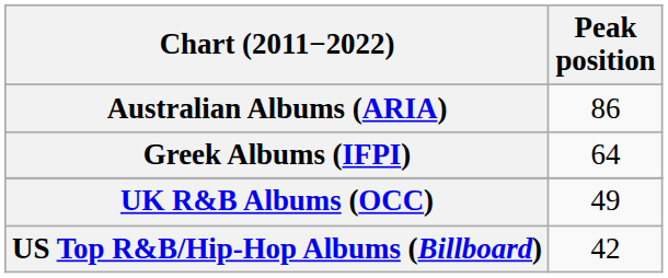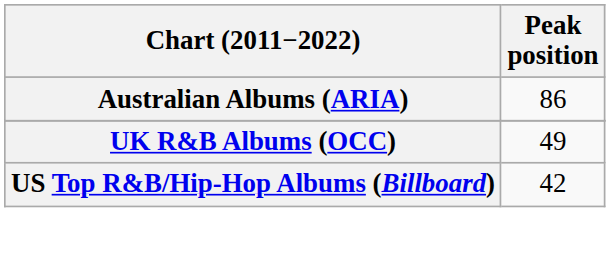- row: Greek Albums (IFPI) | 64
